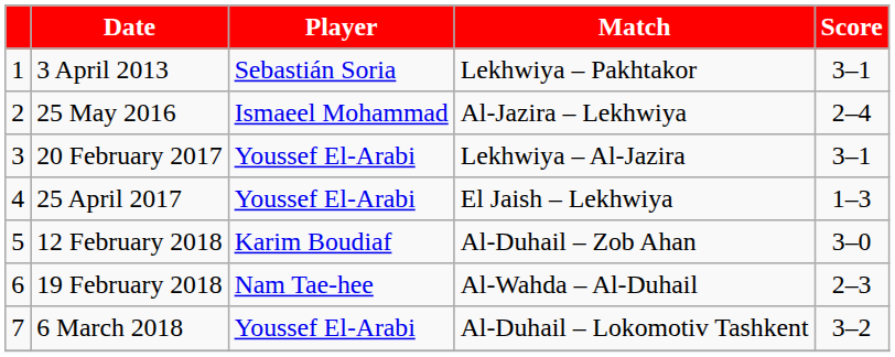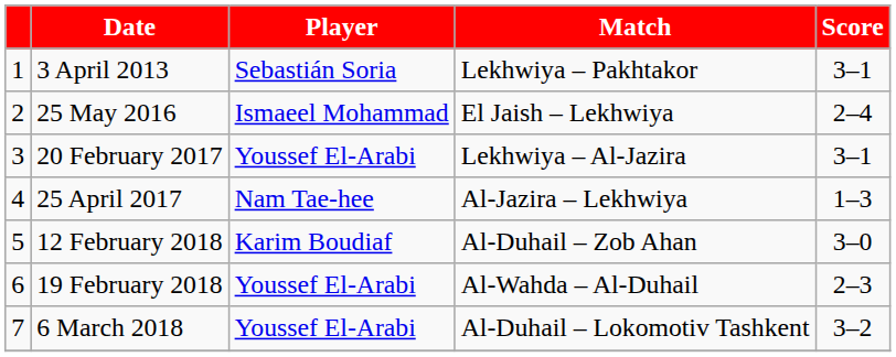25 May 2016 | Match: Al-Jazira – Lekhwiya -> El Jaish – Lekhwiya
25 April 2017 | Player: Youssef El-Arabi -> Nam Tae-hee
25 April 2017 | Match: El Jaish – Lekhwiya -> Al-Jazira – Lekhwiya
19 February 2018 | Player: Nam Tae-hee -> Youssef El-Arabi
